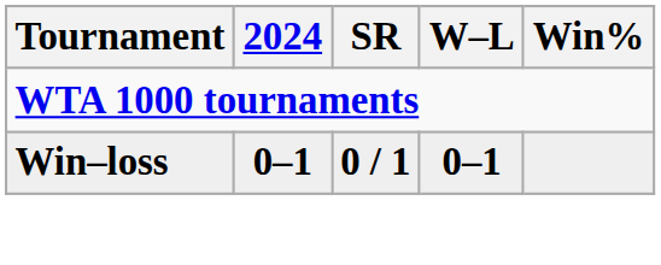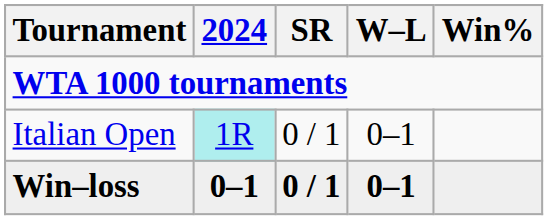+ row: Italian Open | 1R | 0 / 1 | 0–1
